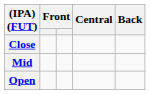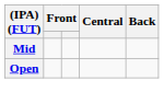- row: Close
